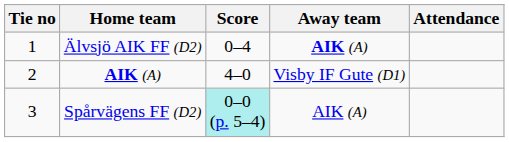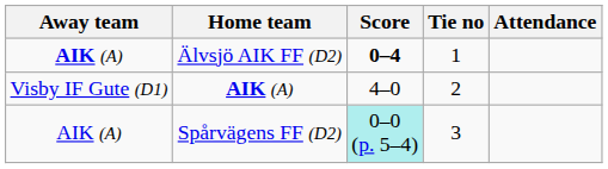columns swapped: Tie no <-> Away team
Älvsjö AIK FF (D2) | Score: normal -> bold
